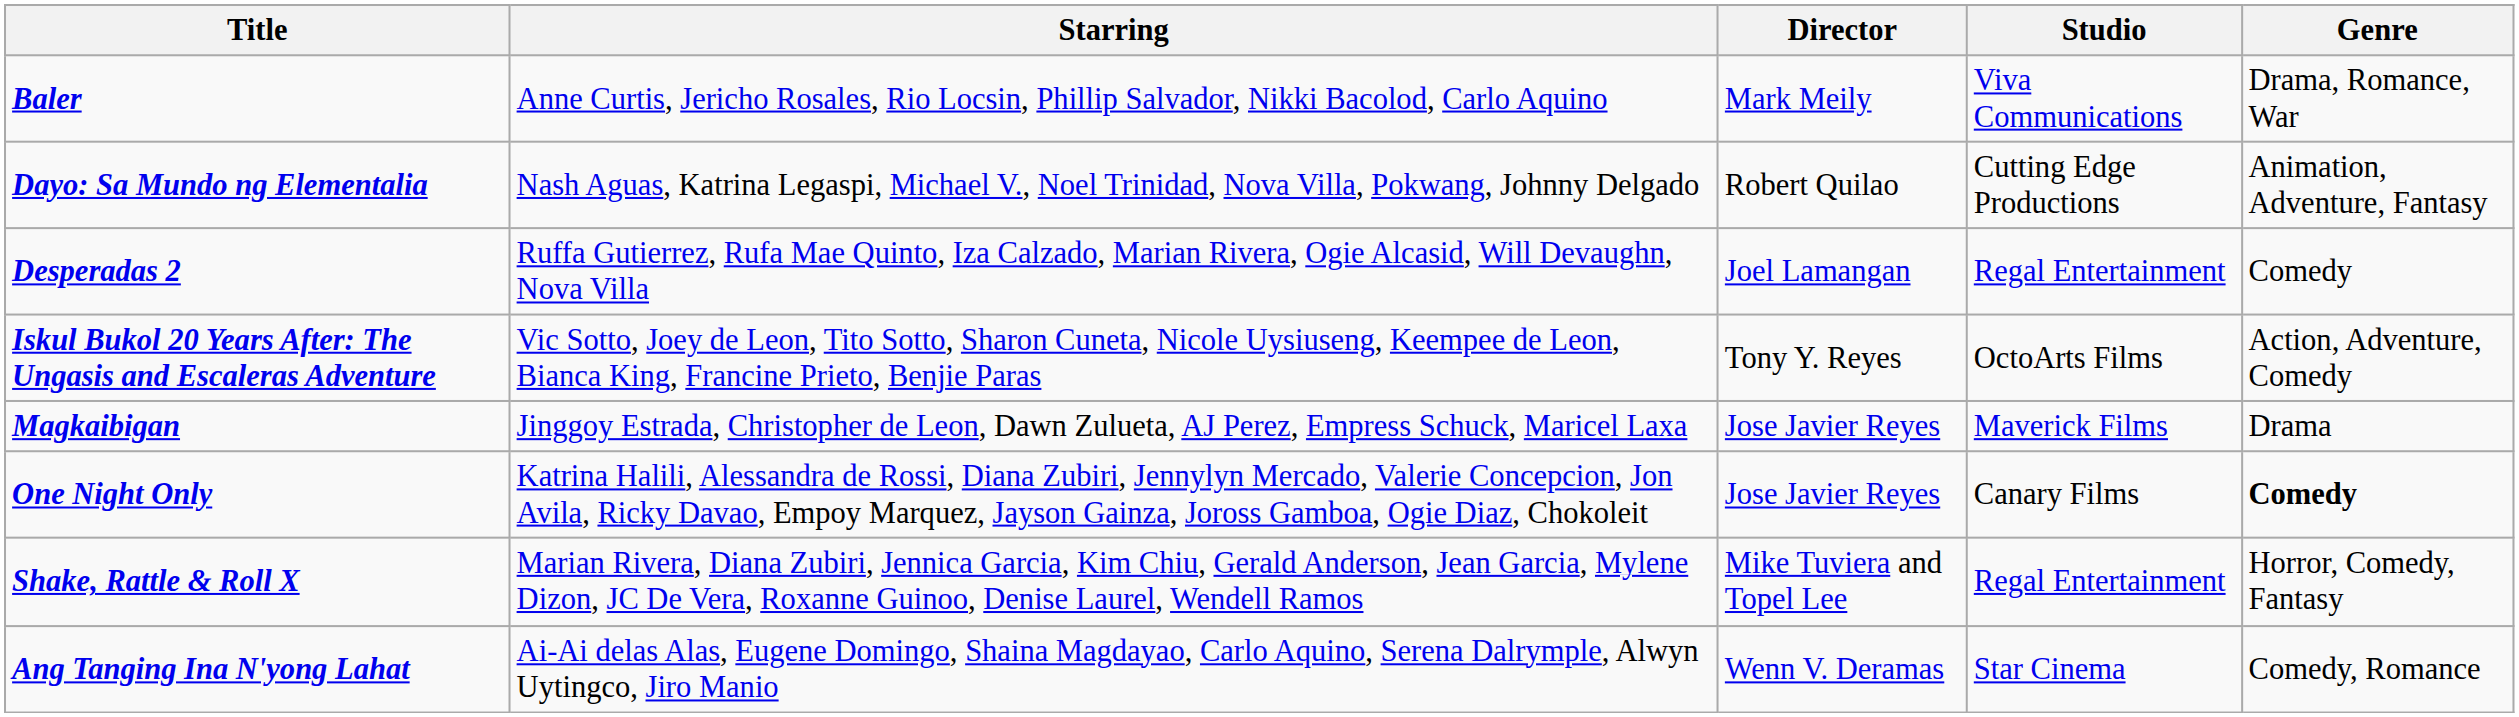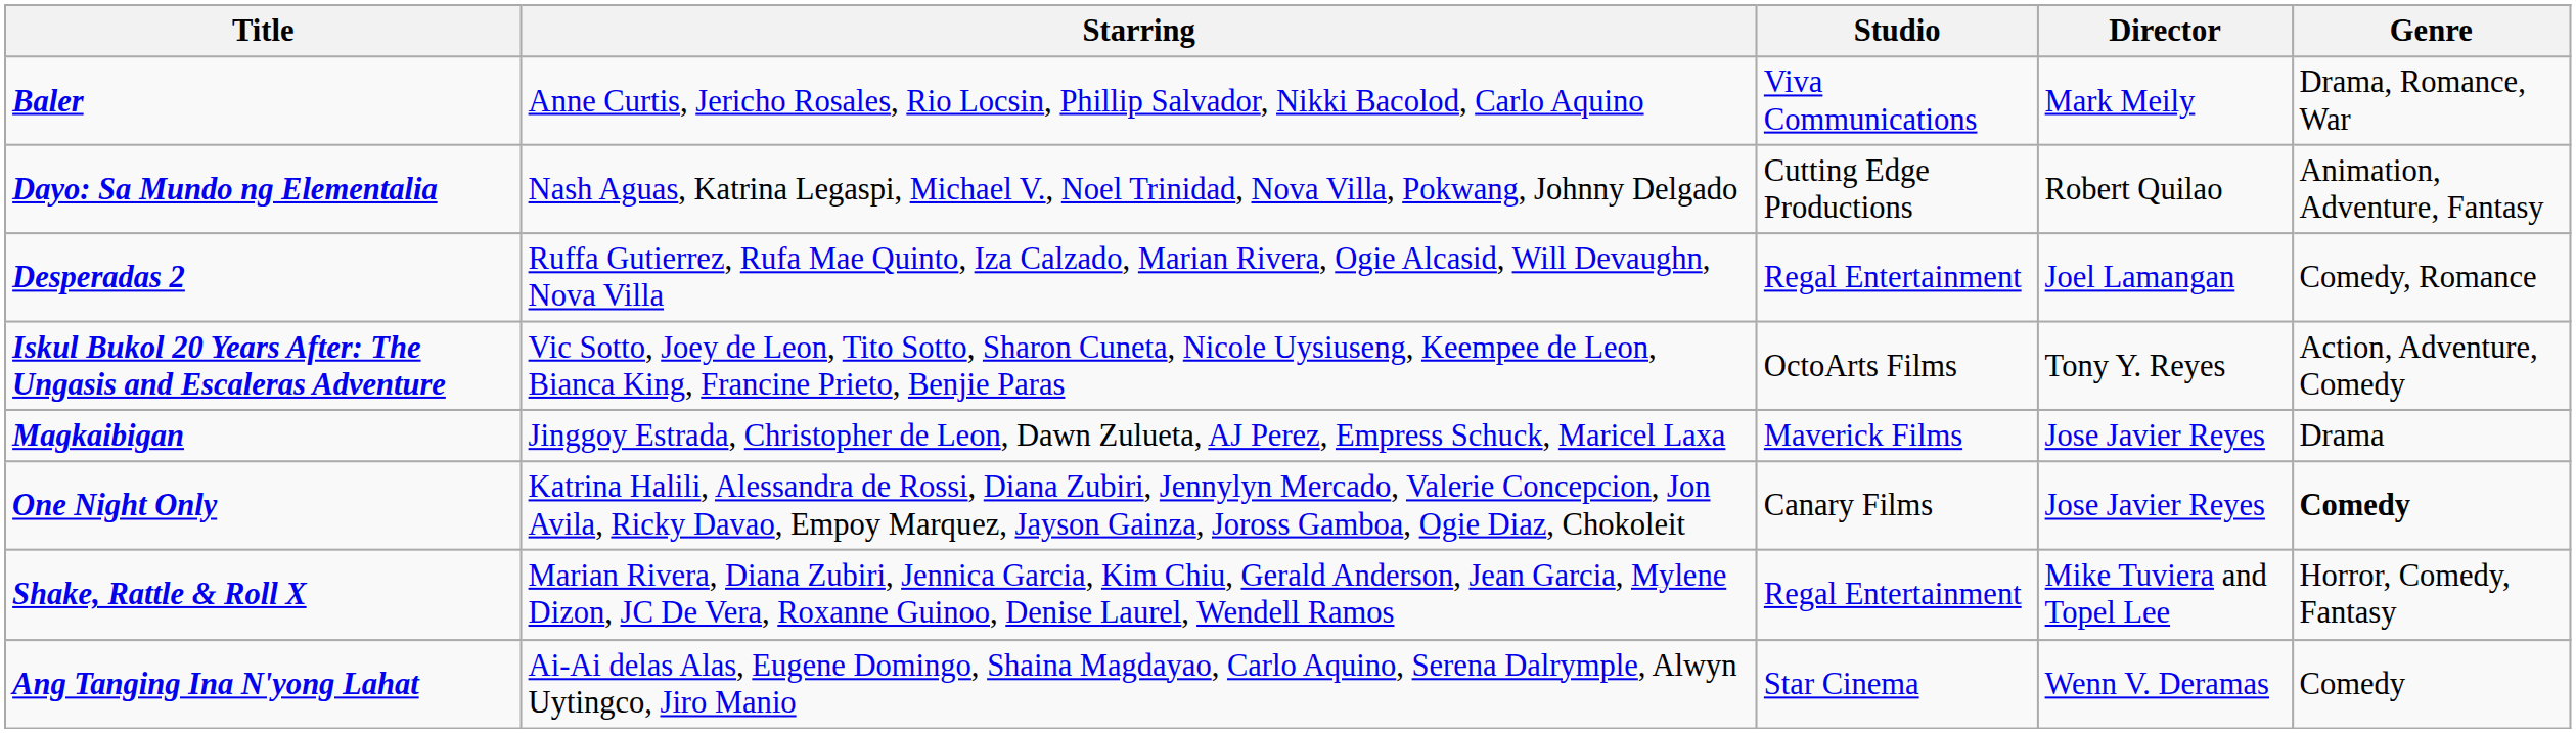columns swapped: Studio <-> Director
Desperadas 2 | Genre: Comedy -> Comedy, Romance
Ang Tanging Ina N'yong Lahat | Genre: Comedy, Romance -> Comedy
